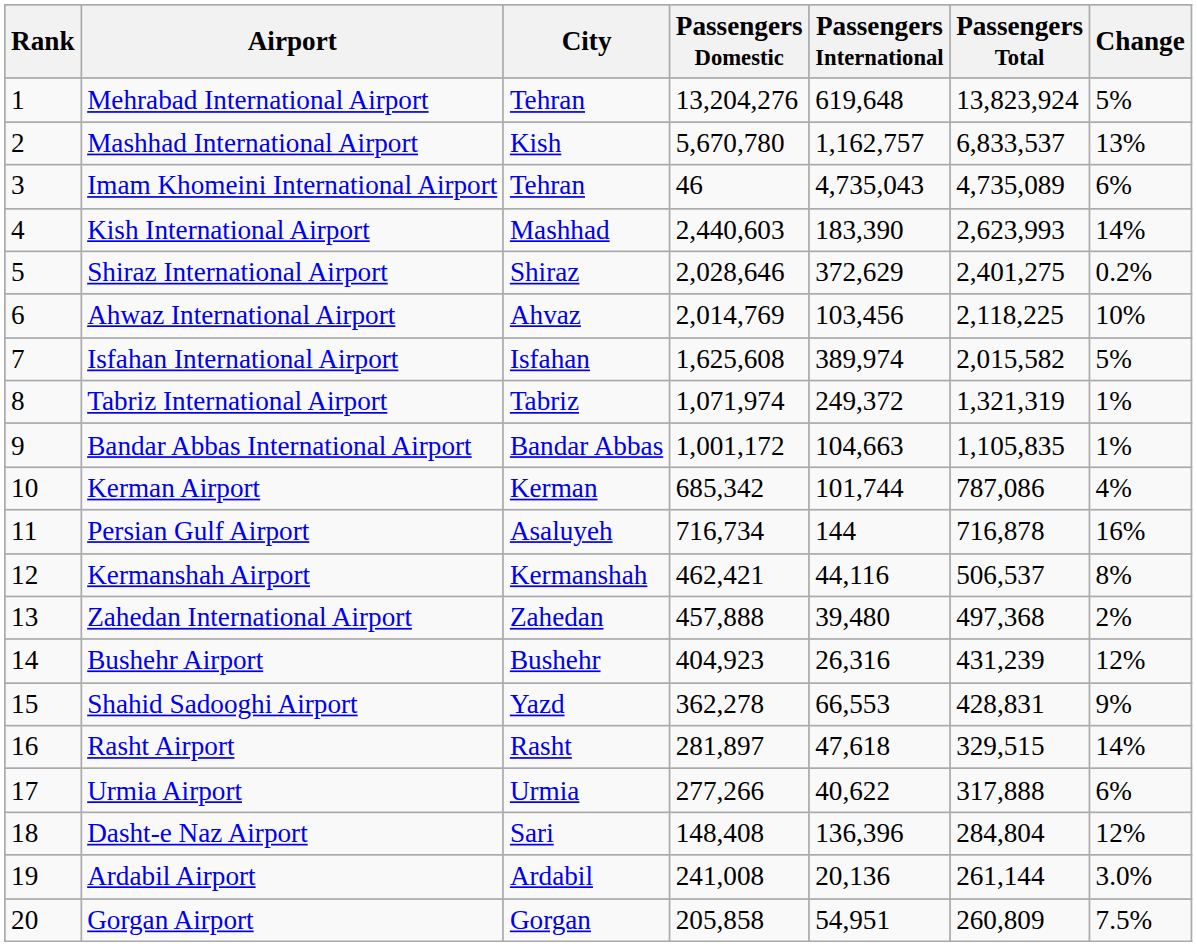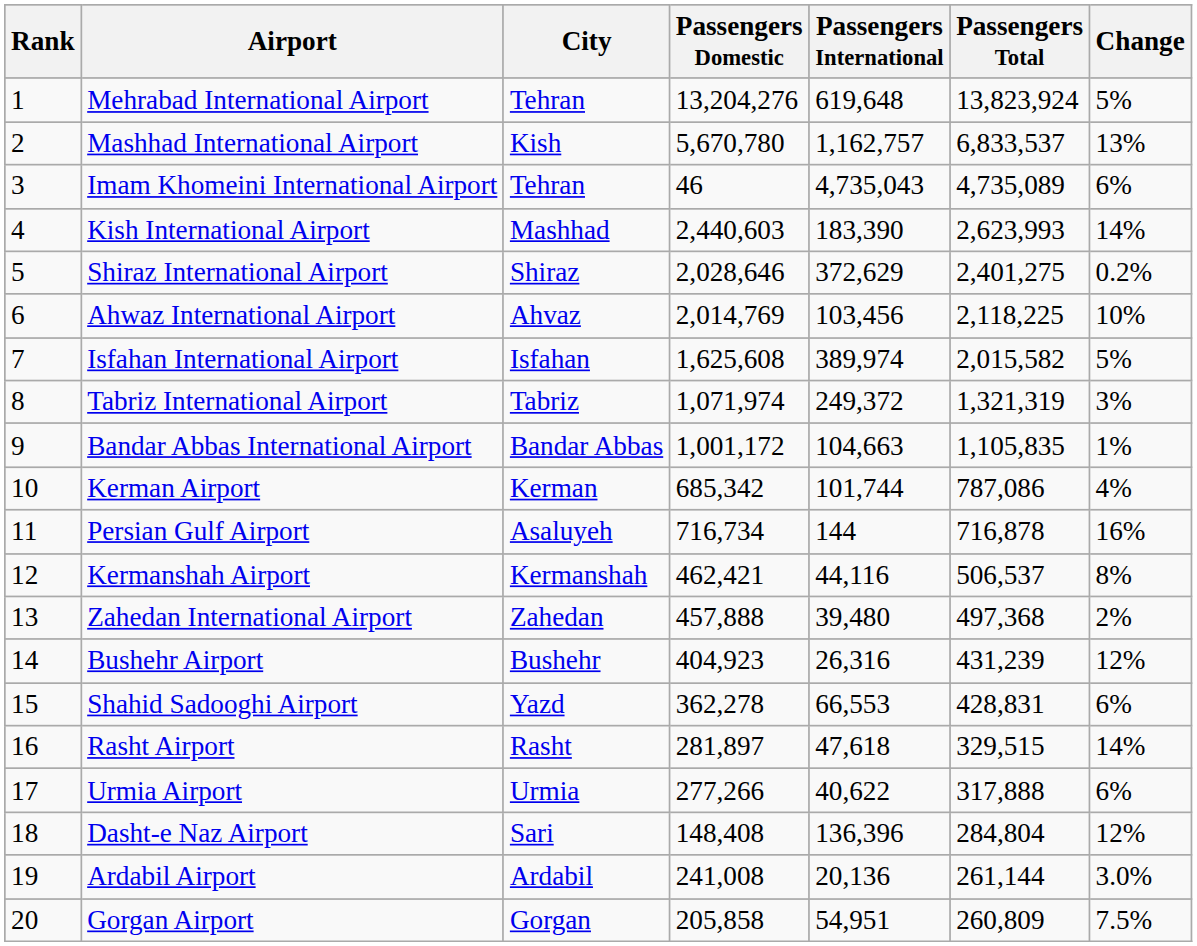Tabriz International Airport | Change: 1% -> 3%
Shahid Sadooghi Airport | Change: 9% -> 6%
